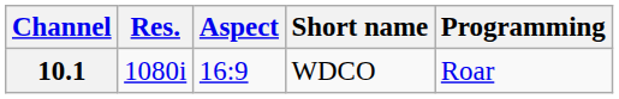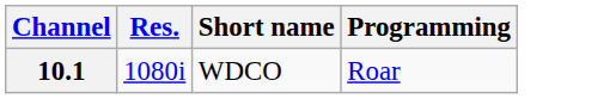- column: Aspect | 16:9
